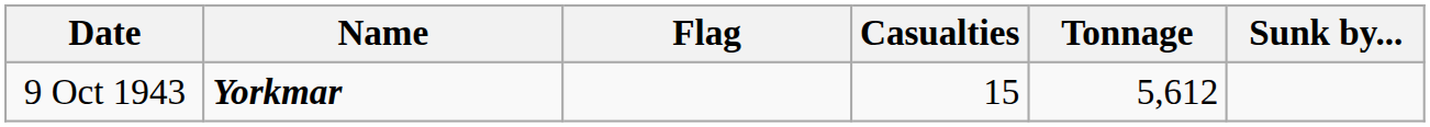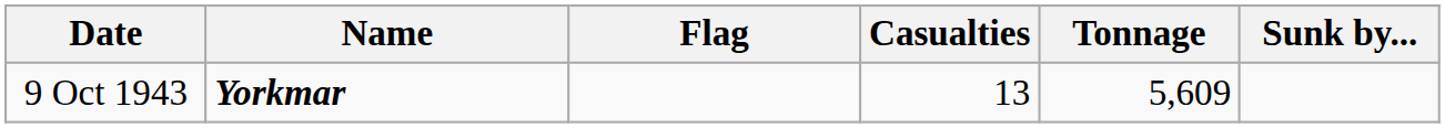9 Oct 1943 | Casualties: 15 -> 13
9 Oct 1943 | Tonnage: 5,612 -> 5,609
